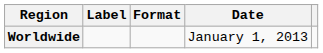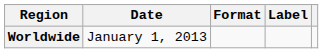columns swapped: Date <-> Label
